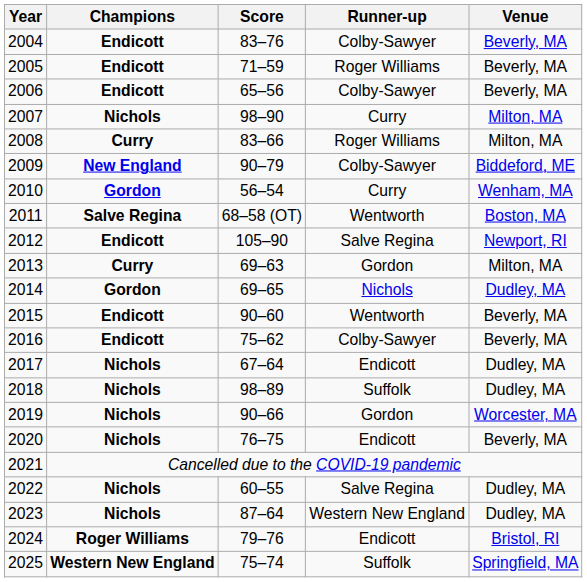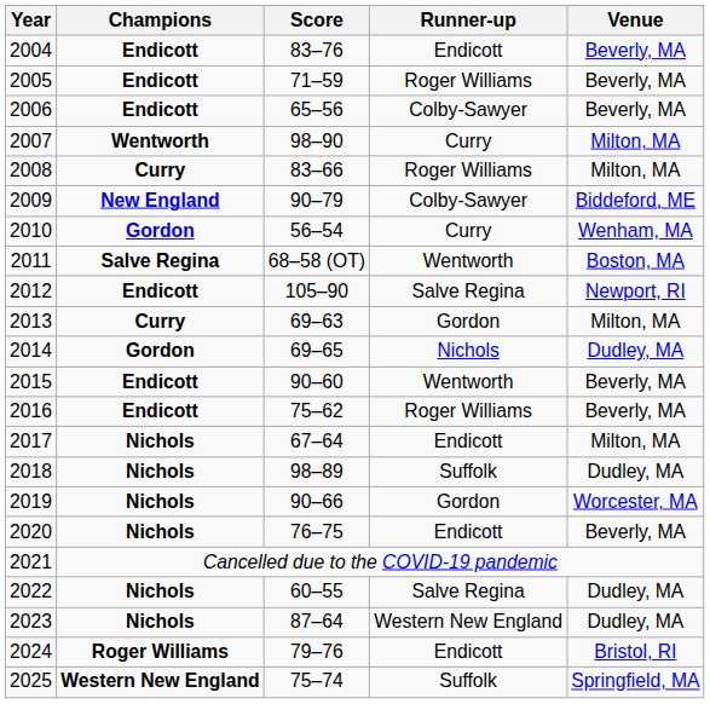2004 | Runner-up: Colby-Sawyer -> Endicott
2007 | Champions: Nichols -> Wentworth
2016 | Runner-up: Colby-Sawyer -> Roger Williams
2017 | Venue: Dudley, MA -> Milton, MA
